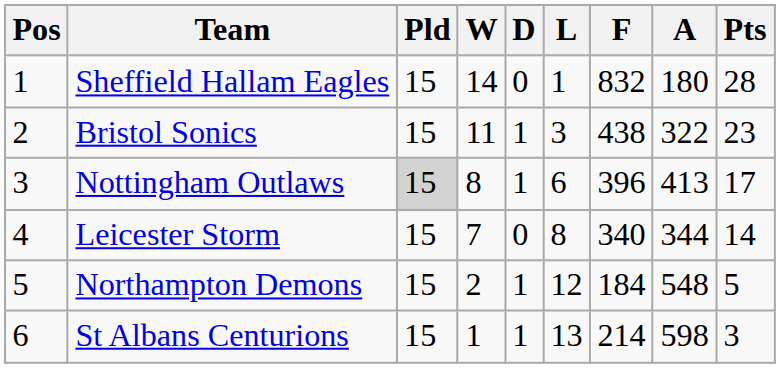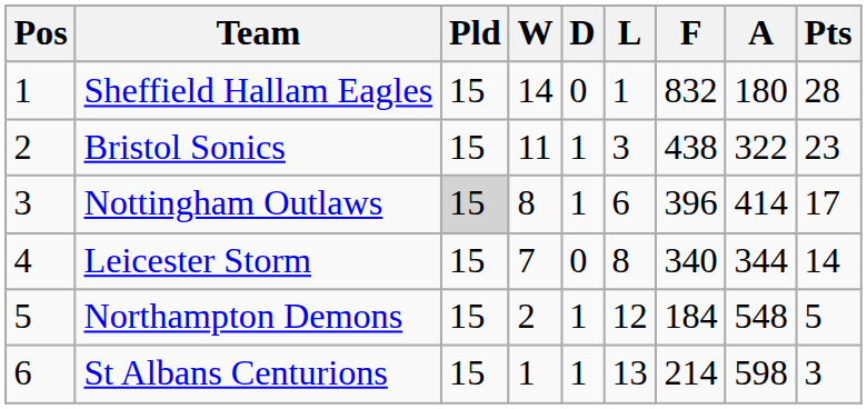Nottingham Outlaws | A: 413 -> 414
